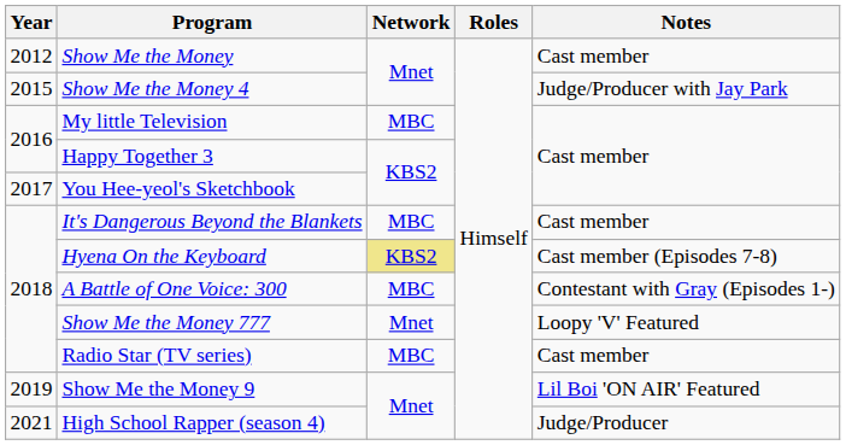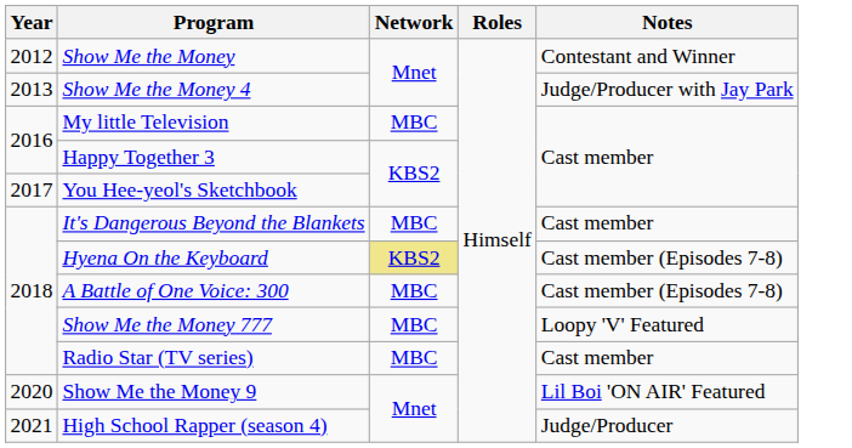Show Me the Money | Notes: Cast member -> Contestant and Winner
Show Me the Money 4 | Year: 2015 -> 2013
A Battle of One Voice: 300 | Notes: Contestant with Gray (Episodes 1-) -> Cast member (Episodes 7-8)
Show Me the Money 777 | Network: Mnet -> MBC
Show Me the Money 9 | Year: 2019 -> 2020
